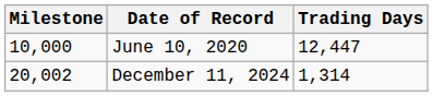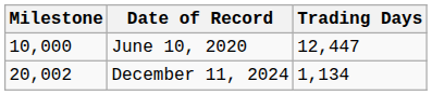December 11, 2024 | Trading Days: 1,314 -> 1,134
